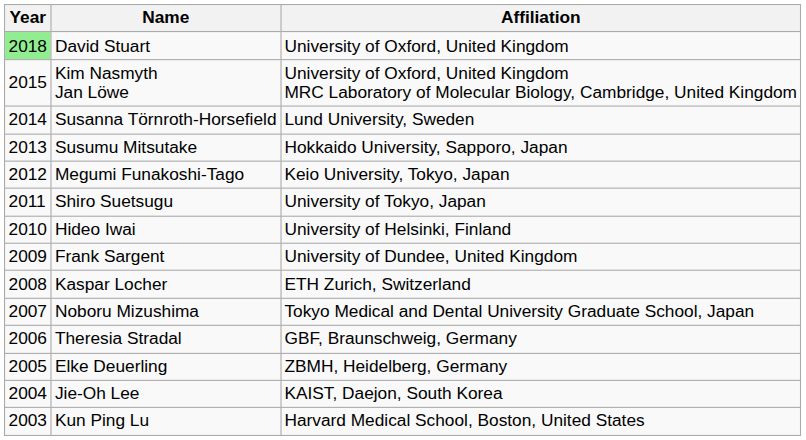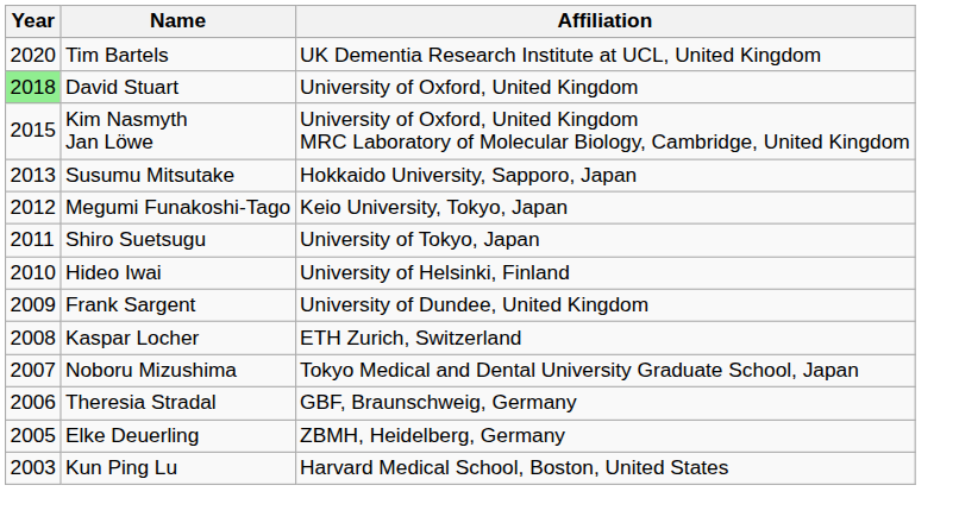+ row: 2020 | Tim Bartels | UK Dementia Research Institute at UCL, United Kingdom
- row: 2014 | Susanna Törnroth-Horsefield | Lund University, Sweden
- row: 2004 | Jie-Oh Lee | KAIST, Daejon, South Korea
